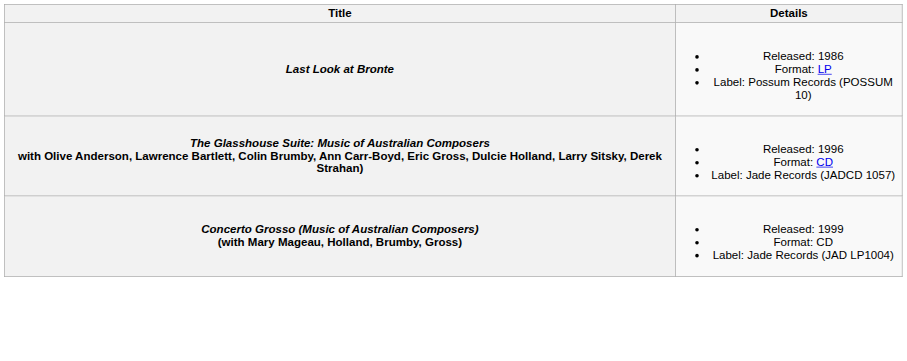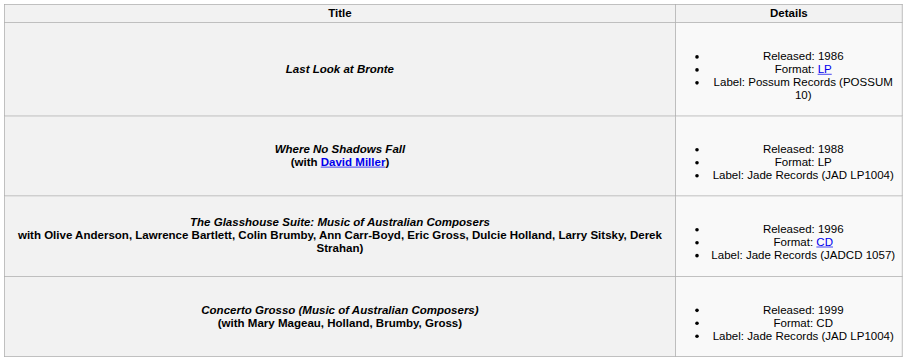+ row: Where No Shadows Fall (with David Miller) | Released: 1988 Format: LP Label: Jade Records (JAD LP1004)
